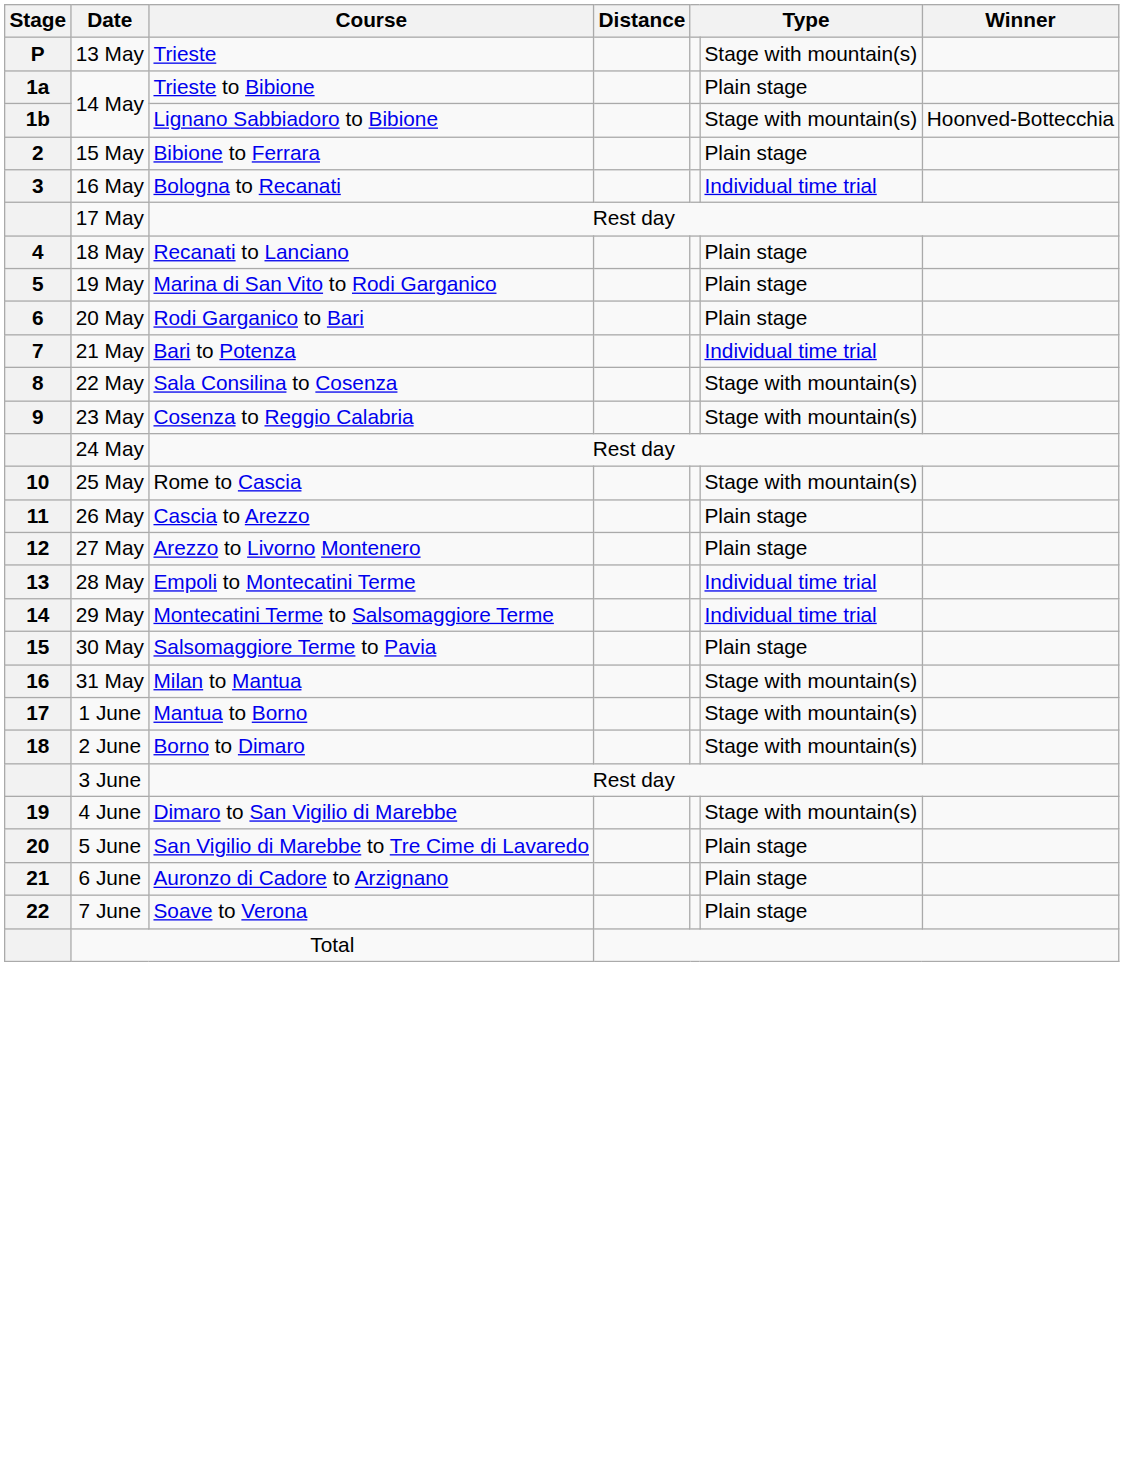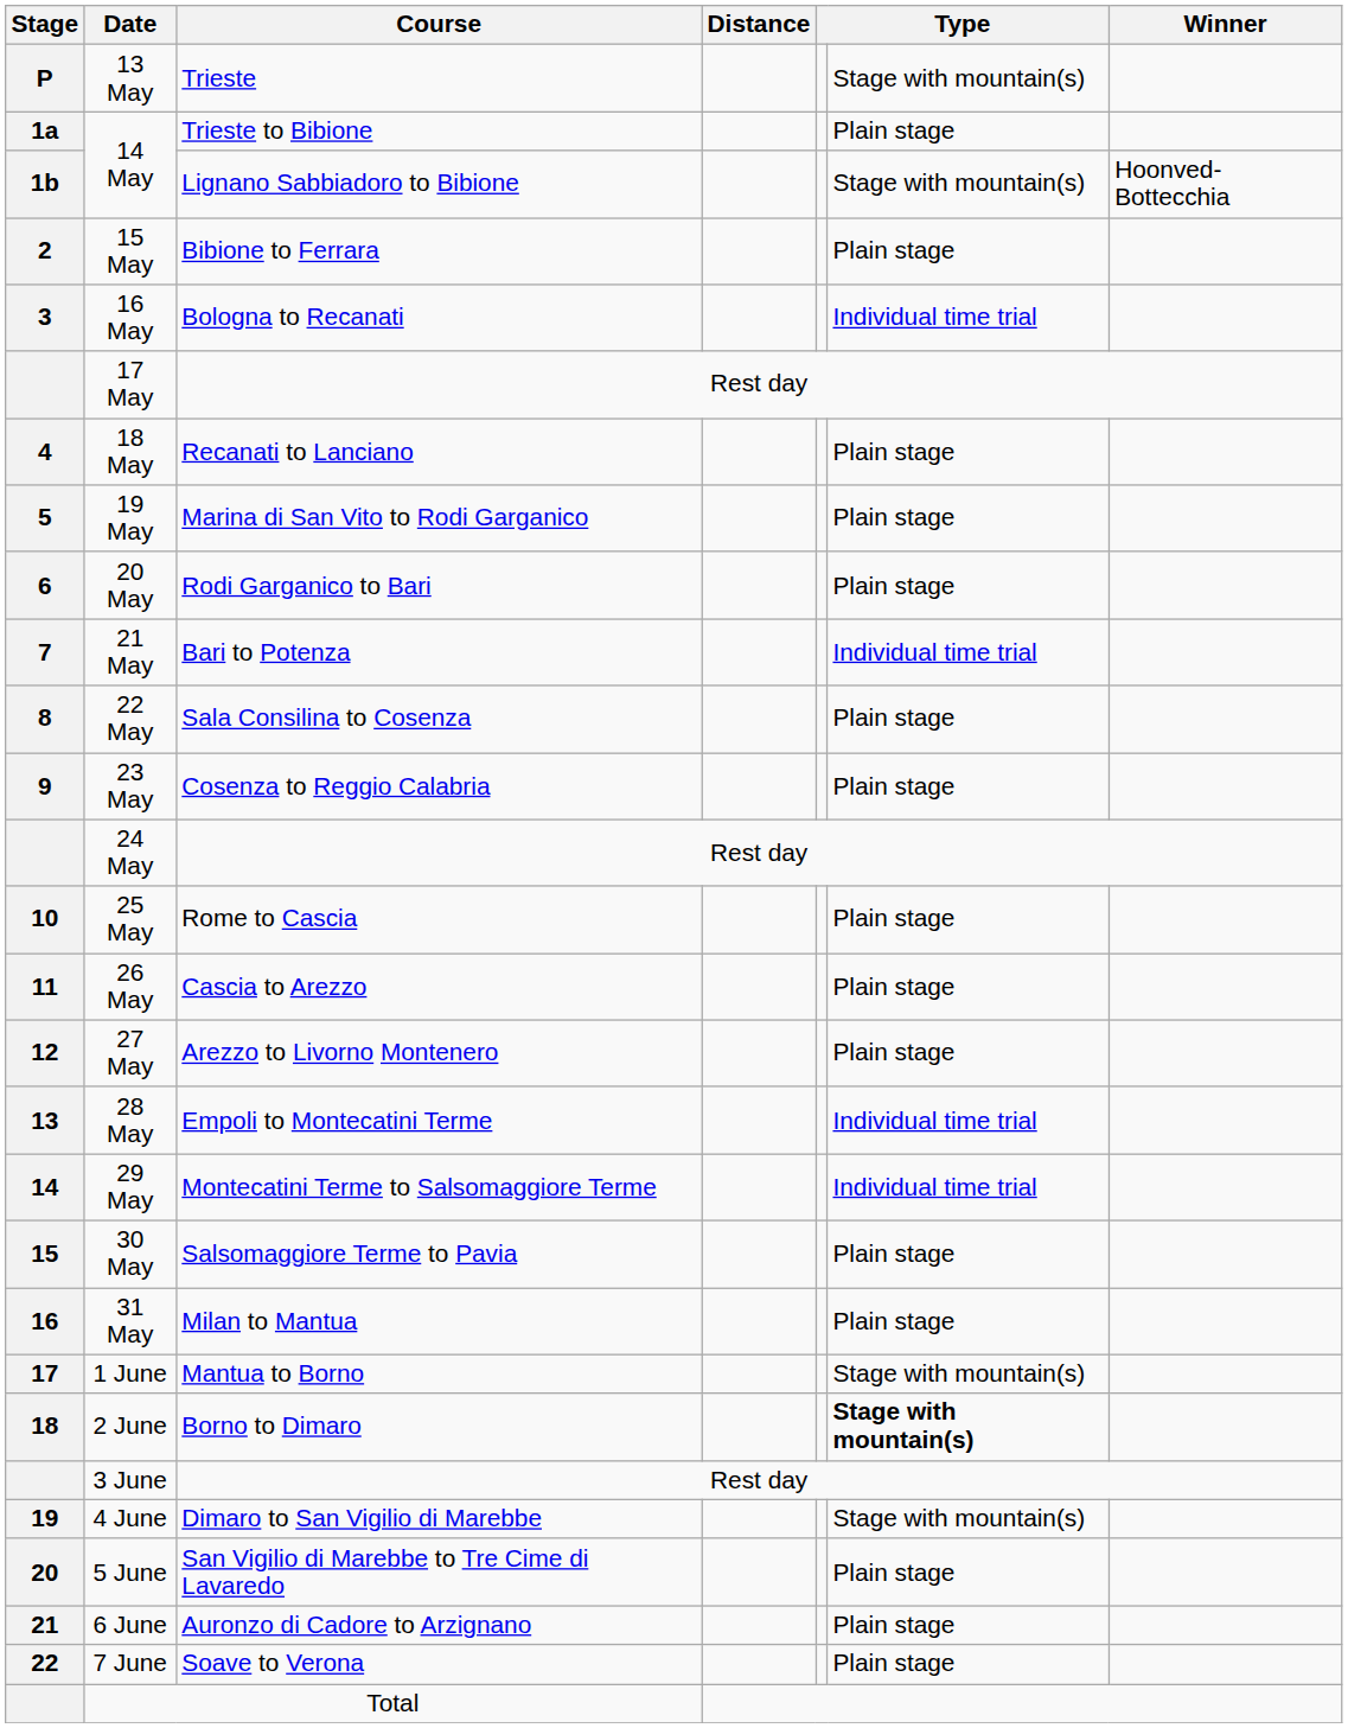22 May | column 6: Stage with mountain(s) -> Plain stage
23 May | column 6: Stage with mountain(s) -> Plain stage
25 May | column 6: Stage with mountain(s) -> Plain stage
31 May | column 6: Stage with mountain(s) -> Plain stage
2 June | column 6: normal -> bold
